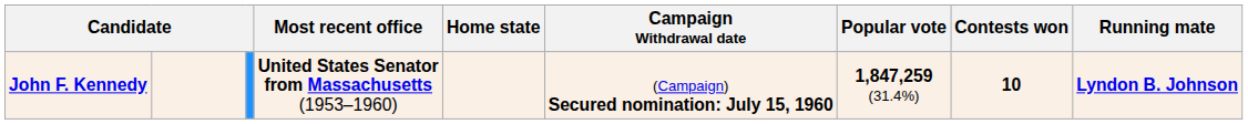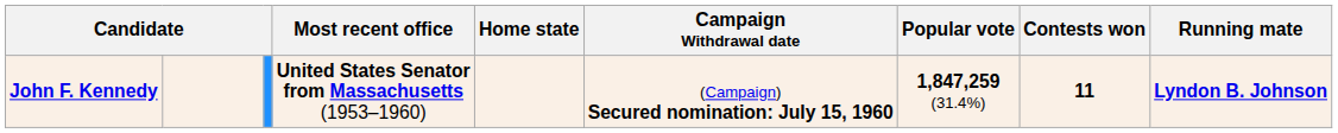John F. Kennedy | Contests won: 10 -> 11
